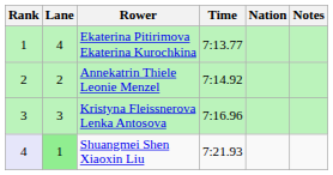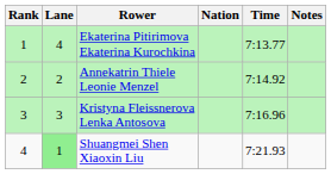columns swapped: Nation <-> Time
Shuangmei Shen Xiaoxin Liu | Rank: lavender background -> no background
